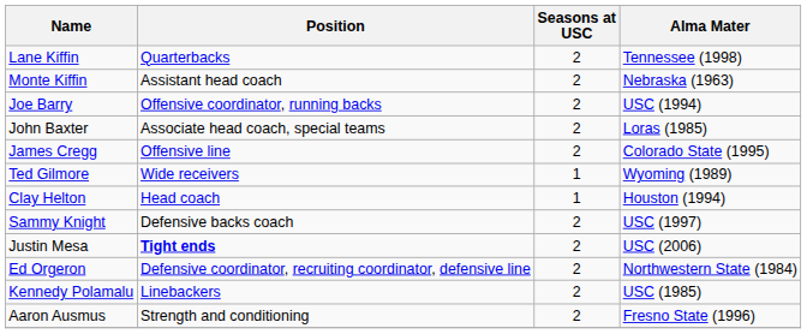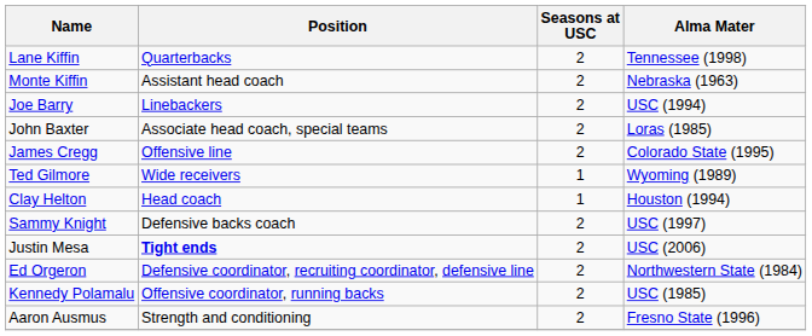Joe Barry | Position: Offensive coordinator, running backs -> Linebackers
Kennedy Polamalu | Position: Linebackers -> Offensive coordinator, running backs
